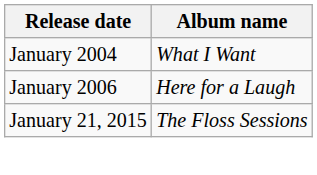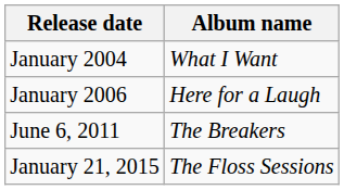+ row: June 6, 2011 | The Breakers
